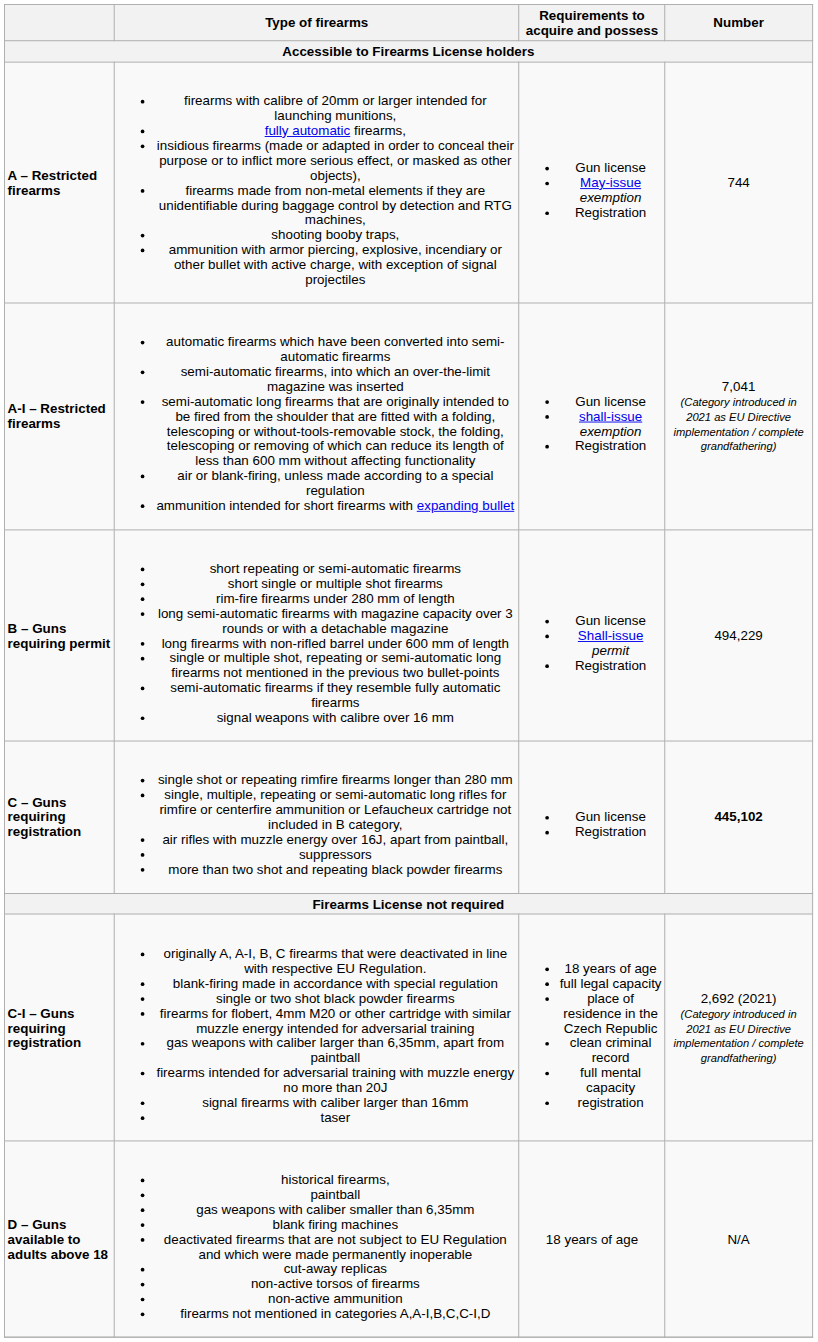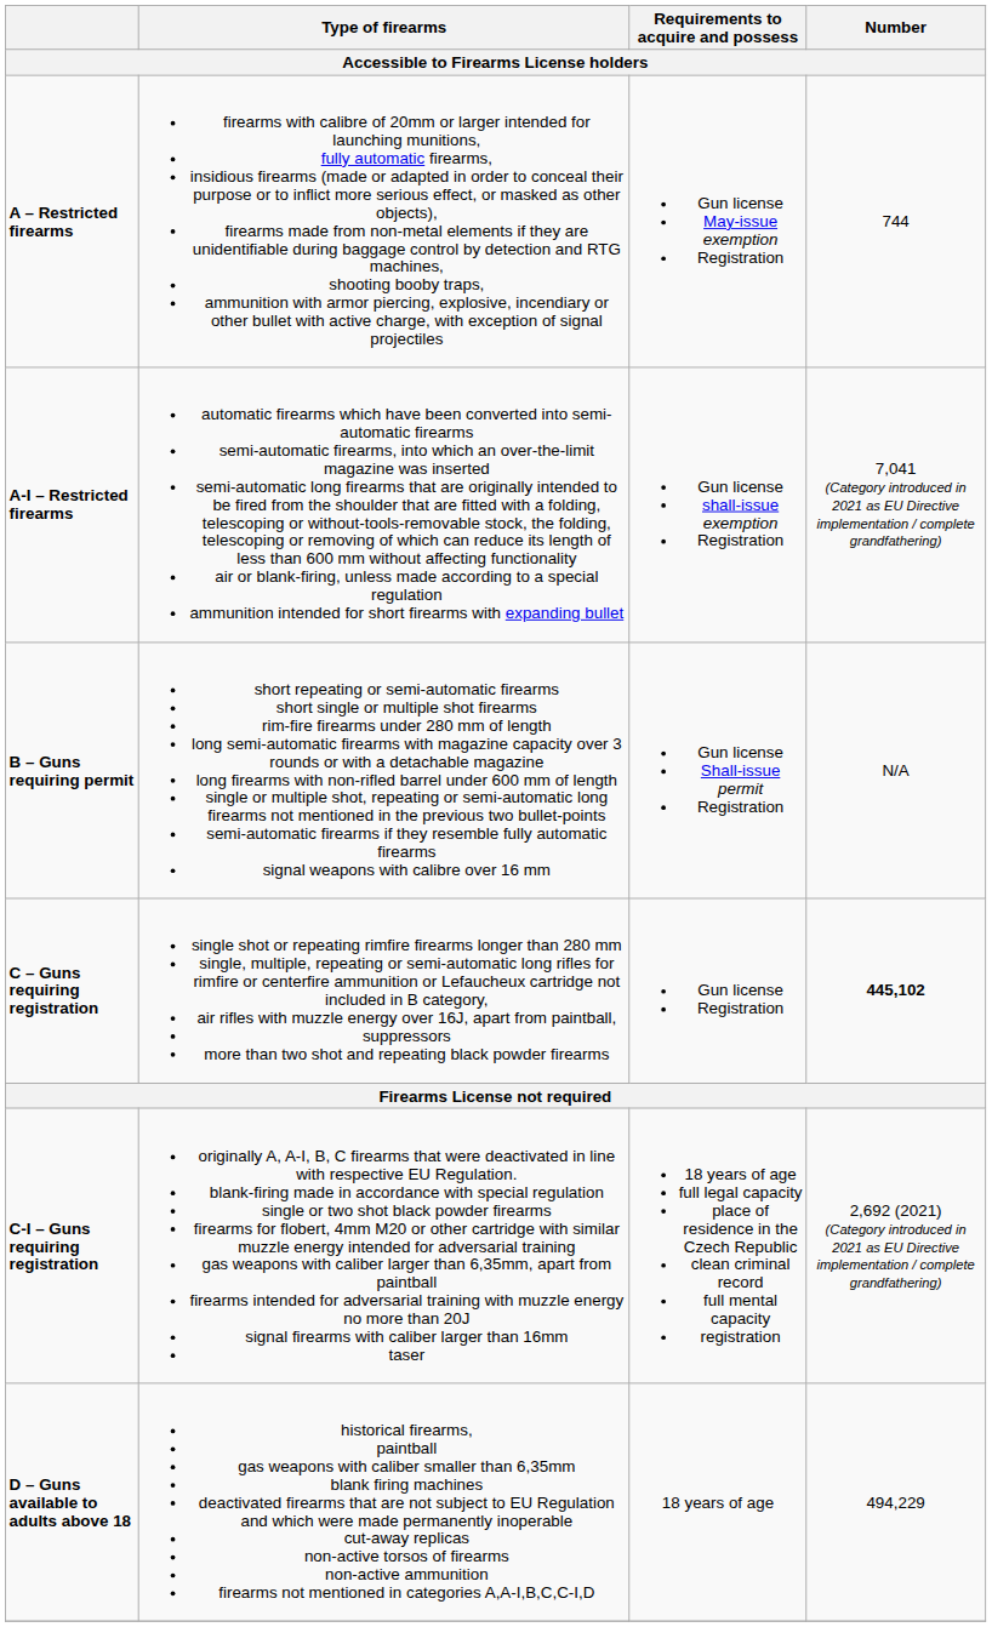B – Guns requiring permit | Number: 494,229 -> N/A
D – Guns available to adults above 18 | Number: N/A -> 494,229
